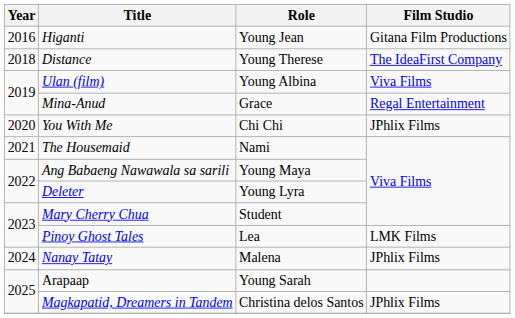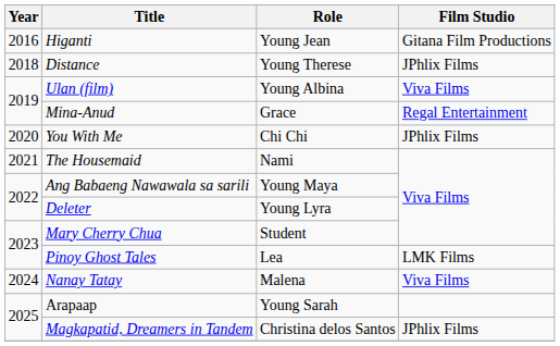Distance | Film Studio: The IdeaFirst Company -> JPhlix Films
Nanay Tatay | Film Studio: JPhlix Films -> Viva Films
